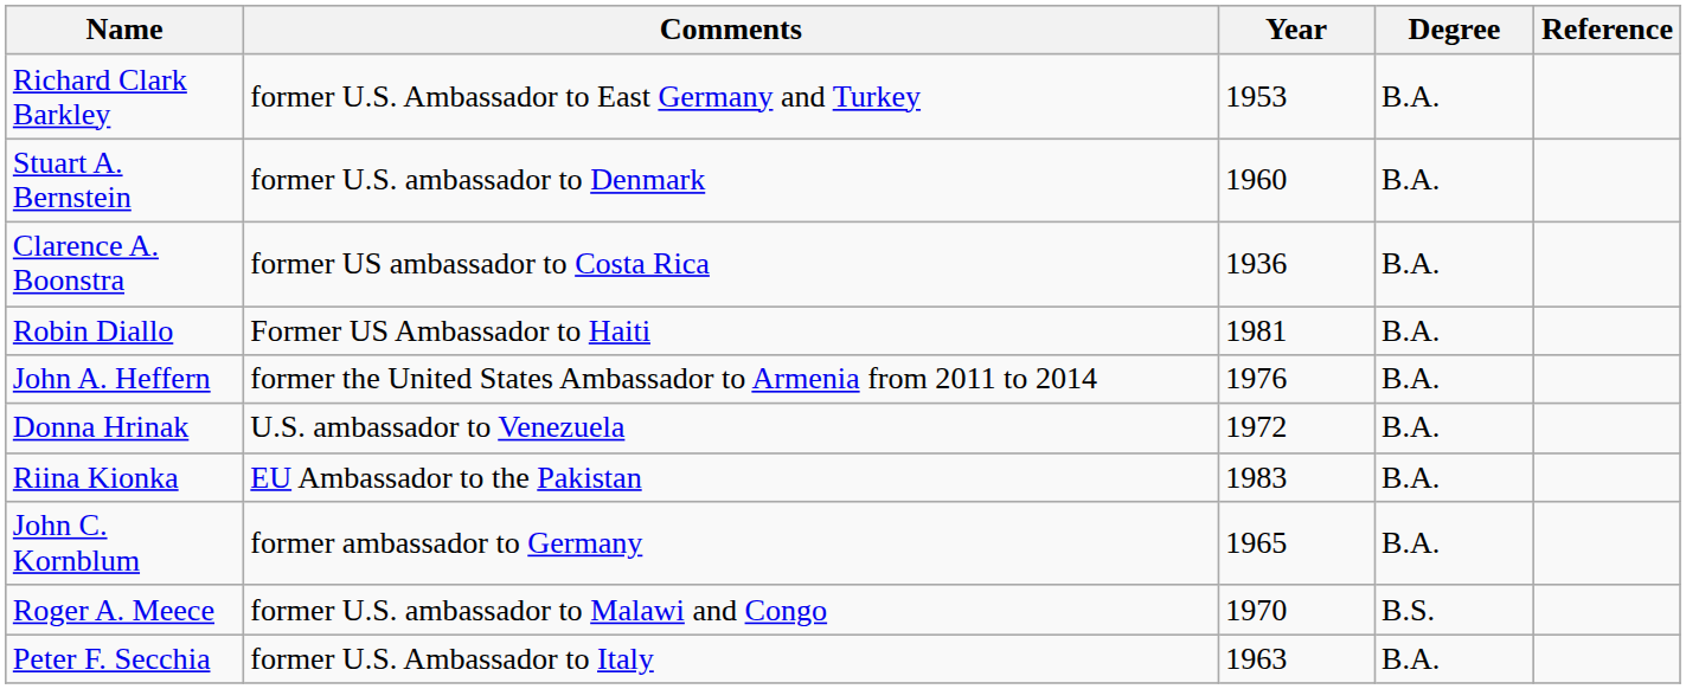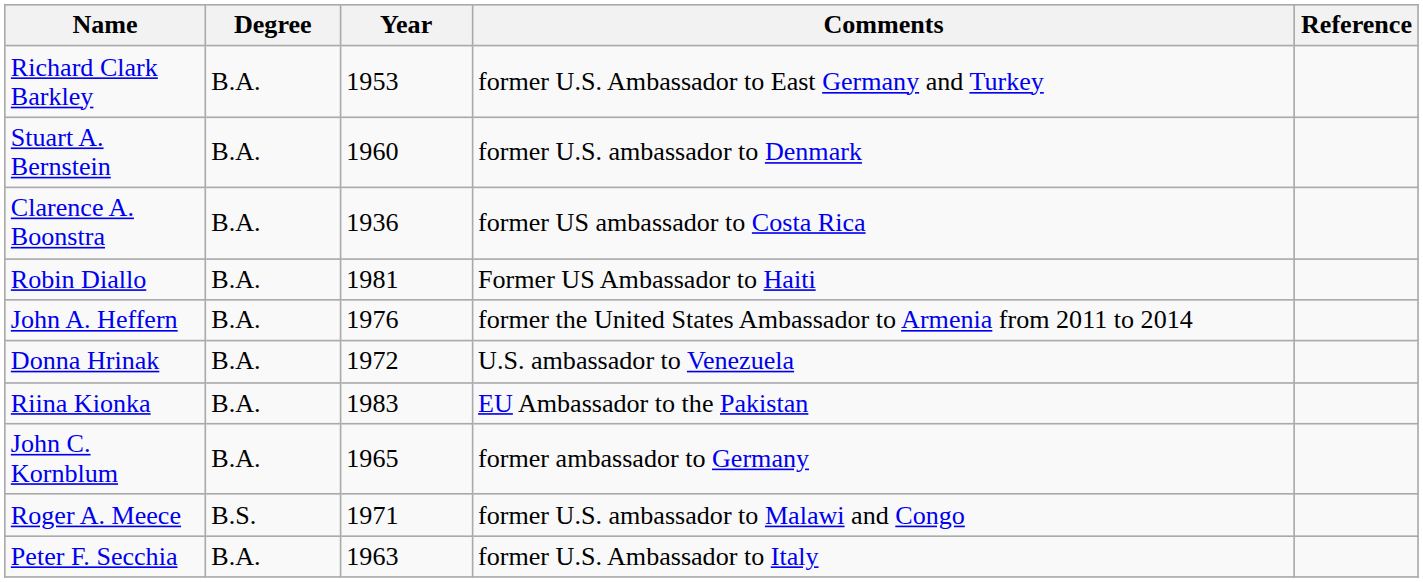columns swapped: Degree <-> Comments
Roger A. Meece | Year: 1970 -> 1971
